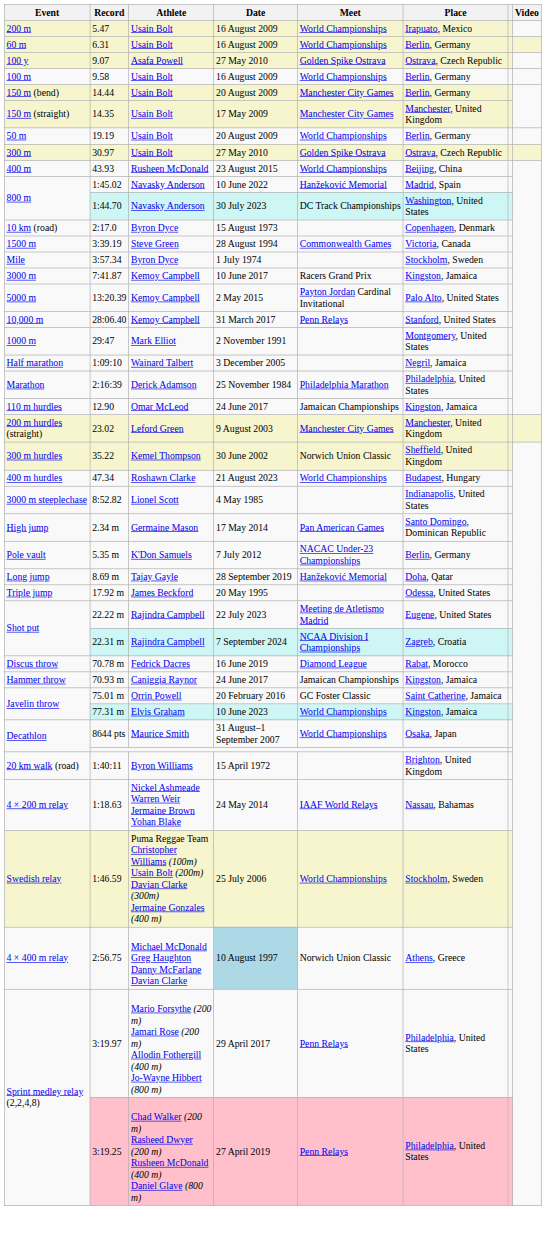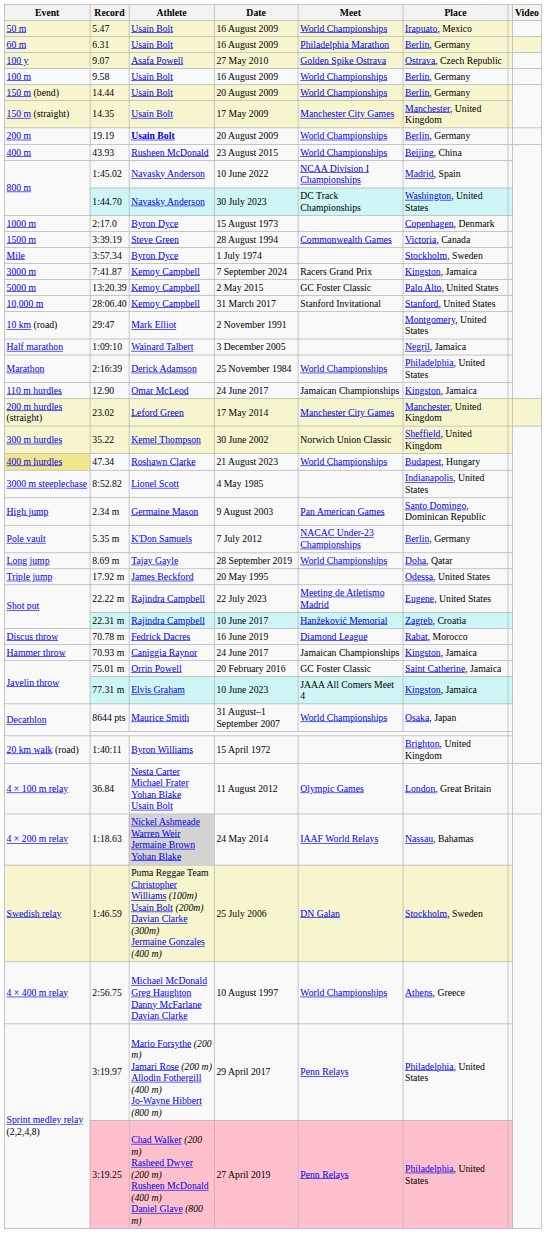5.47 | Event: 200 m -> 50 m
6.31 | Meet: World Championships -> Philadelphia Marathon
14.44 | Meet: Manchester City Games -> World Championships
19.19 | Event: 50 m -> 200 m
19.19 | Athlete: normal -> bold
- row: 300 m | 30.97 | Usain Bolt | 27 May 2010 | Golden Spike Ostrava | Ostrava, Czech Republic
1:45.02 | Meet: Hanžeković Memorial -> NCAA Division I Championships
2:17.0 | Event: 10 km (road) -> 1000 m
7:41.87 | Date: 10 June 2017 -> 7 September 2024
13:20.39 | Meet: Payton Jordan Cardinal Invitational -> GC Foster Classic
28:06.40 | Meet: Penn Relays -> Stanford Invitational
29:47 | Event: 1000 m -> 10 km (road)
2:16:39 | Meet: Philadelphia Marathon -> World Championships
23.02 | Date: 9 August 2003 -> 17 May 2014
47.34 | Event: no background -> khaki background
2.34 m | Date: 17 May 2014 -> 9 August 2003
8.69 m | Meet: Hanžeković Memorial -> World Championships
22.31 m | Date: 7 September 2024 -> 10 June 2017
22.31 m | Meet: NCAA Division I Championships -> Hanžeković Memorial
77.31 m | Meet: World Championships -> JAAA All Comers Meet 4
+ row: 4 × 100 m relay | 36.84 | Nesta Carter Michael Frater Yohan Blake Usain Bolt | 11 August 2012 | Olympic Games | London, Great Britain
1:18.63 | Athlete: no background -> lightgrey background
1:46.59 | Meet: World Championships -> DN Galan
2:56.75 | Date: lightblue background -> no background
2:56.75 | Meet: Norwich Union Classic -> World Championships
